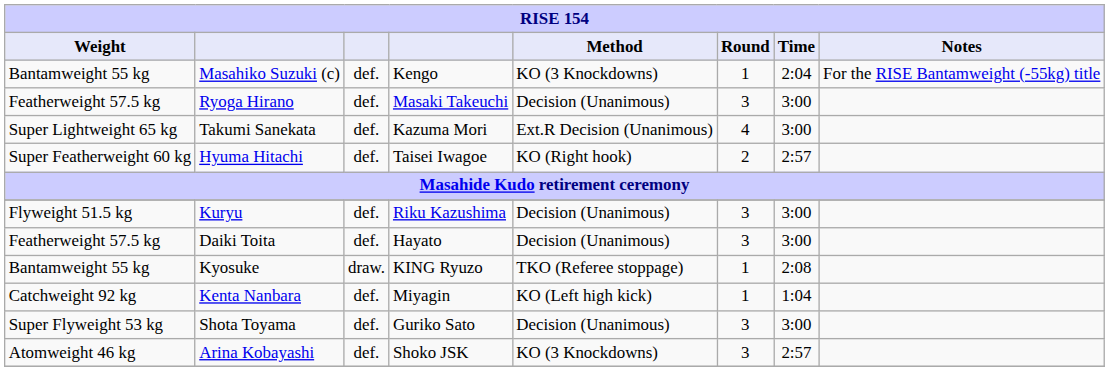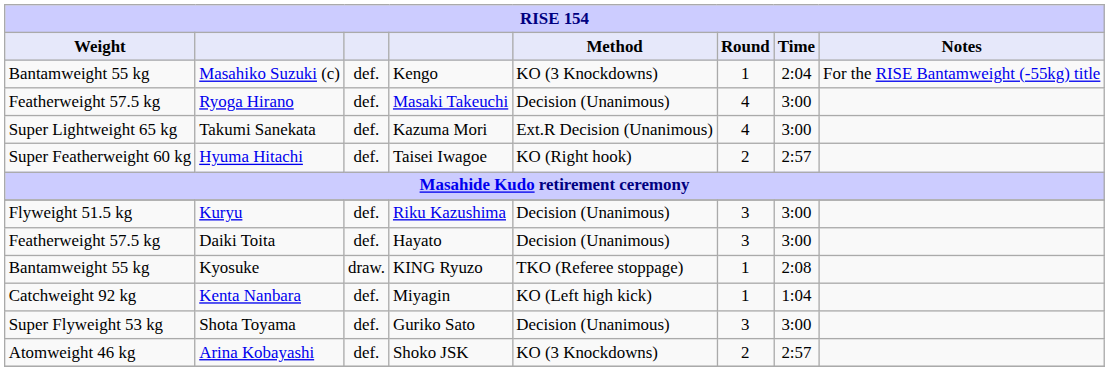Ryoga Hirano | Round: 3 -> 4
Arina Kobayashi | Round: 3 -> 2
